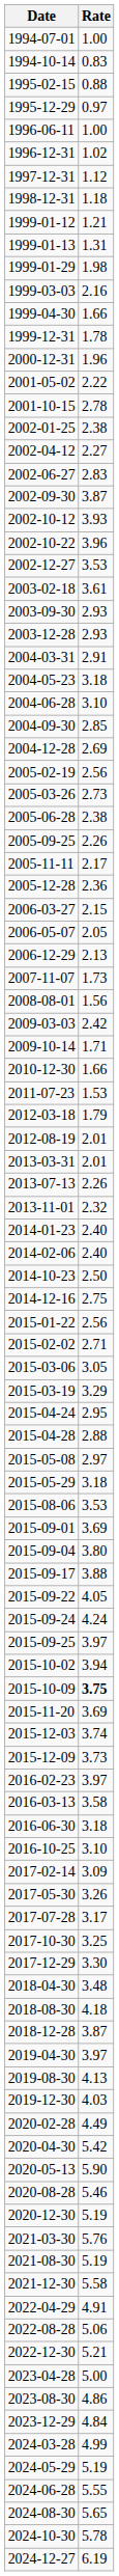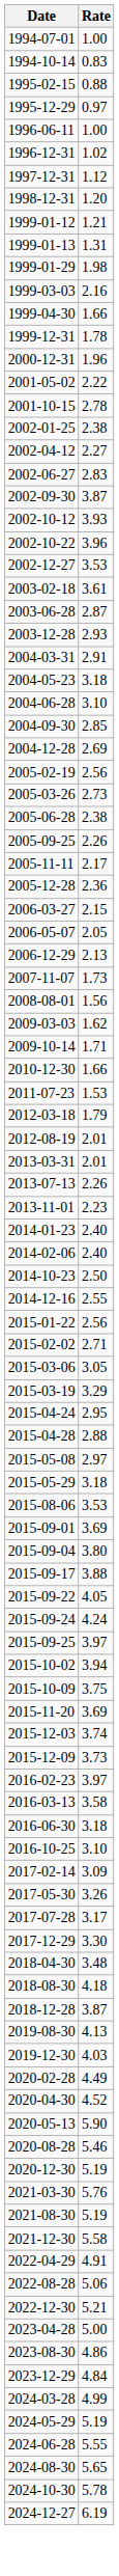1998-12-31 | Rate: 1.18 -> 1.20
+ row: 2003-06-28 | 2.87
- row: 2003-09-30 | 2.93
2009-03-03 | Rate: 2.42 -> 1.62
2013-11-01 | Rate: 2.32 -> 2.23
2014-12-16 | Rate: 2.75 -> 2.55
2015-10-09 | Rate: bold -> normal
- row: 2017-10-30 | 3.25
- row: 2019-04-30 | 3.97
2020-04-30 | Rate: 5.42 -> 4.52
